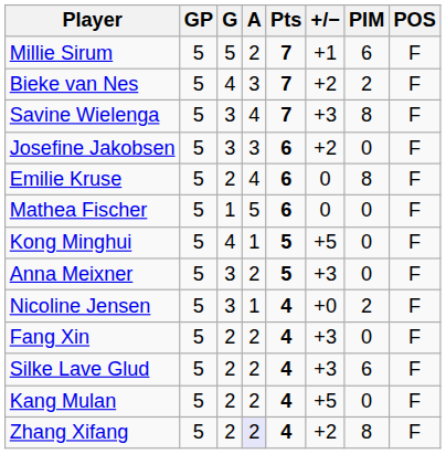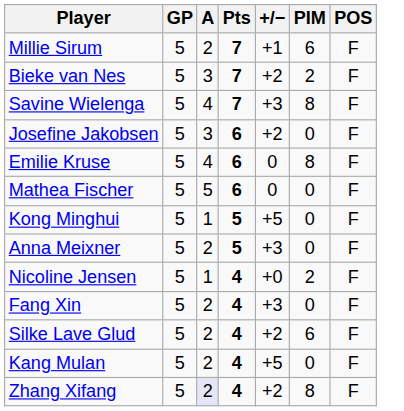- column: G | 5 | 4 | 3 | 3 | 2 | 1 | 4 | 3 | 3 | 2 | 2 | 2 | 2
Silke Lave Glud | +/−: +3 -> +2
